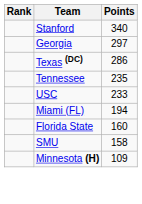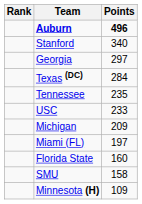+ row: Auburn | 496
Texas (DC) | Points: 286 -> 284
+ row: Michigan | 209
Miami (FL) | Points: 194 -> 197
